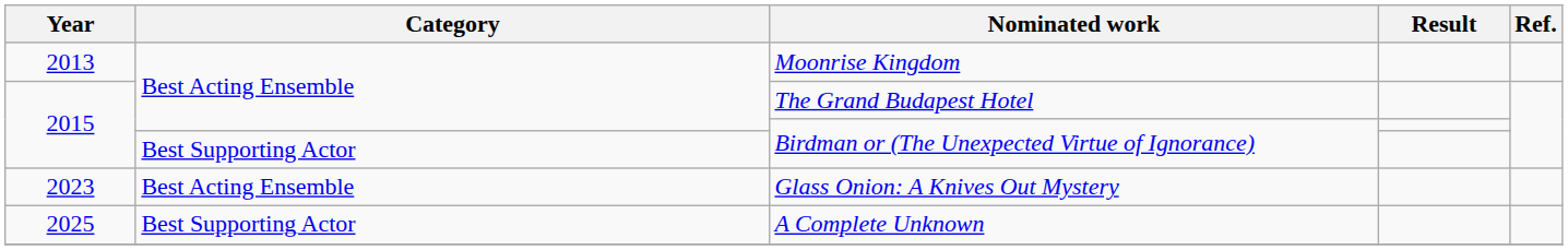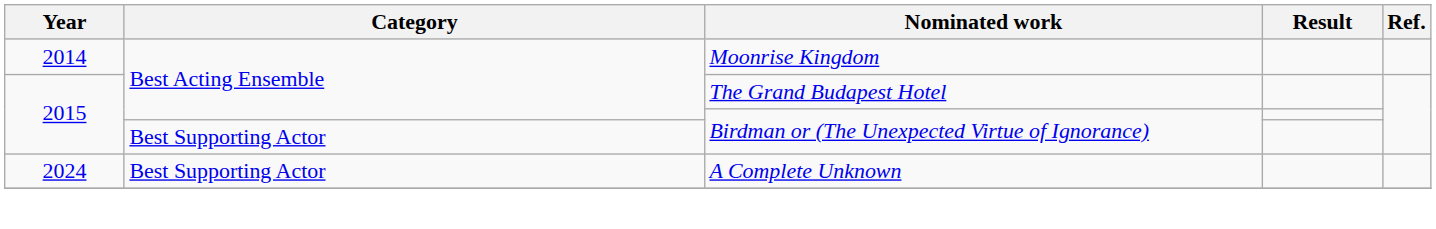Moonrise Kingdom | Year: 2013 -> 2014
- row: 2023 | Best Acting Ensemble | Glass Onion: A Knives Out Mystery
A Complete Unknown | Year: 2025 -> 2024
